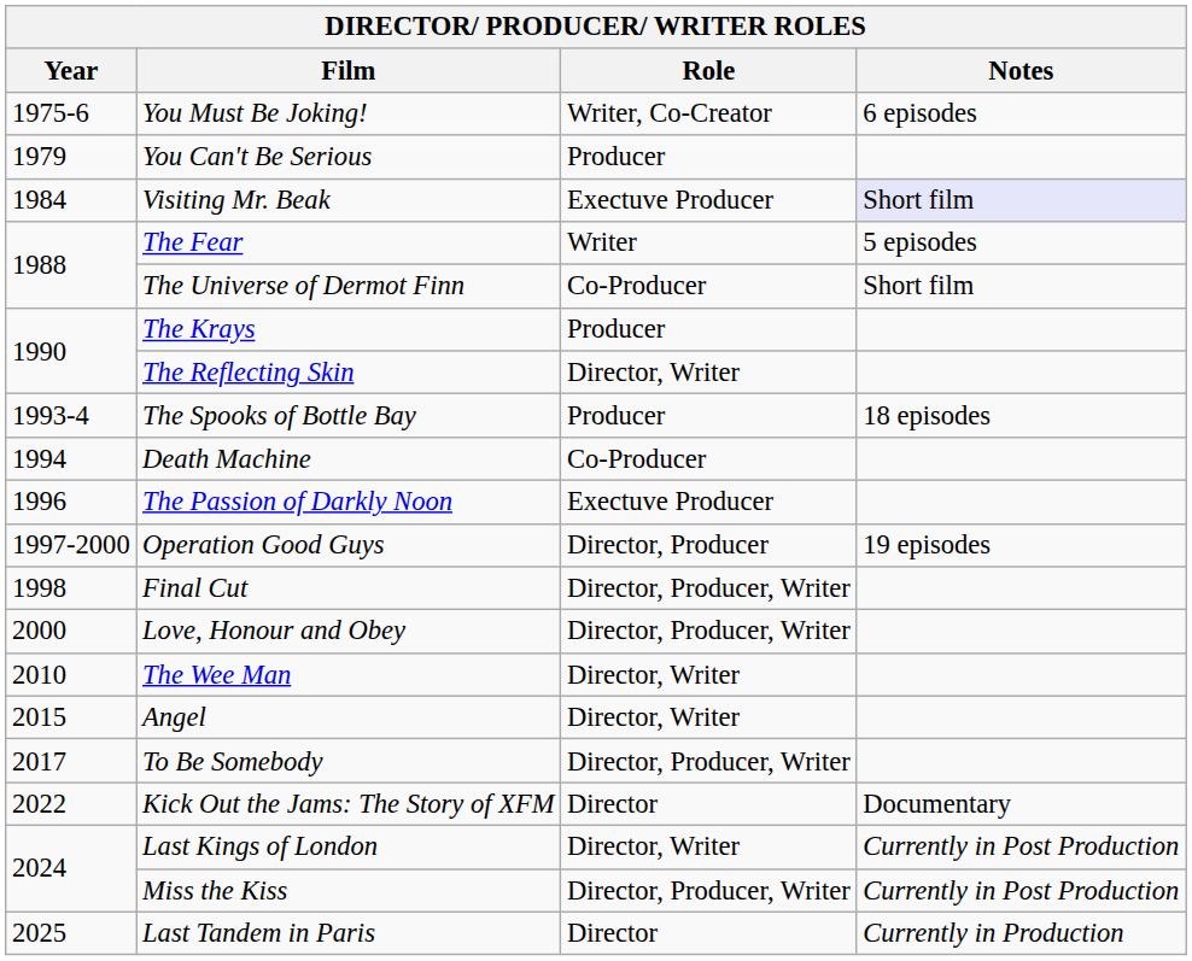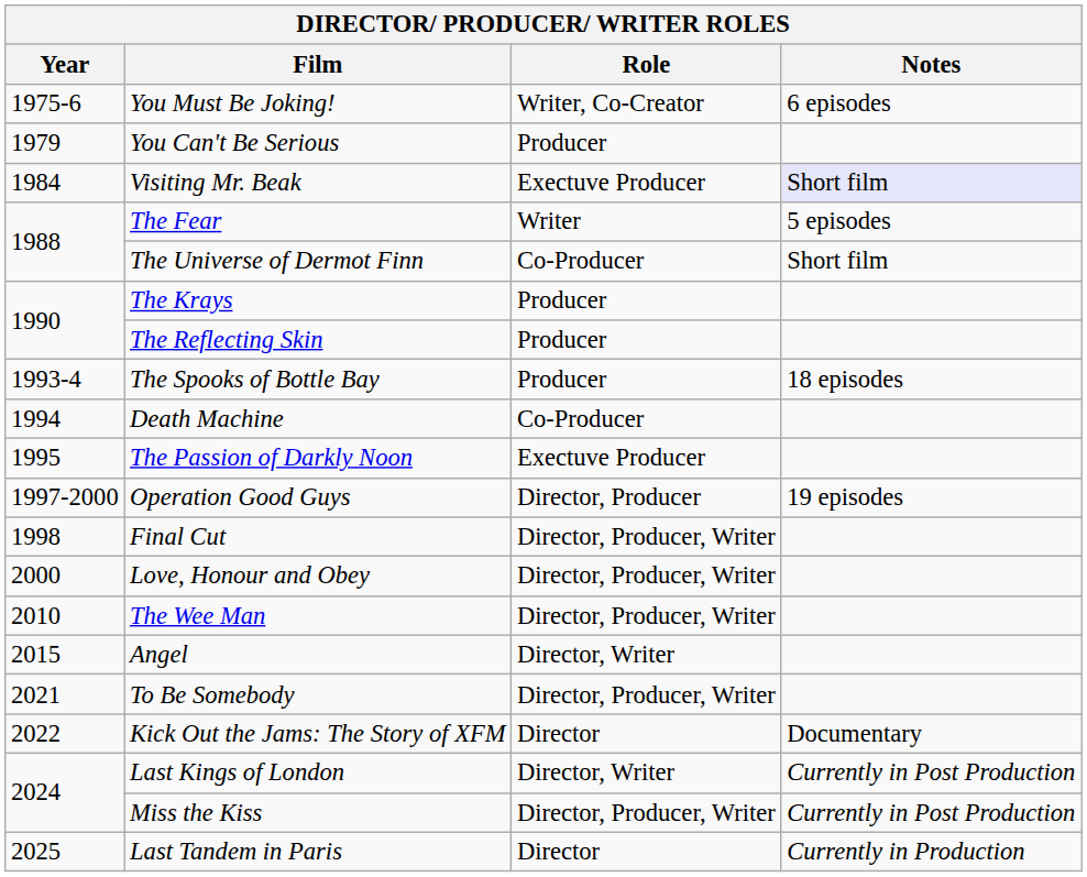The Reflecting Skin | Role: Director, Writer -> Producer
The Passion of Darkly Noon | Year: 1996 -> 1995
The Wee Man | Role: Director, Writer -> Director, Producer, Writer
To Be Somebody | Year: 2017 -> 2021
